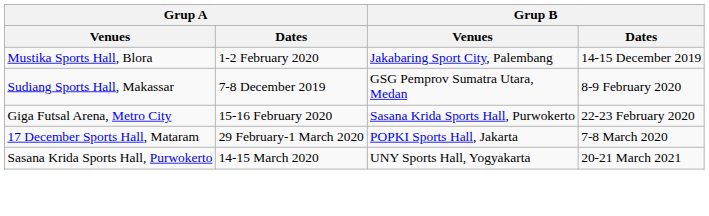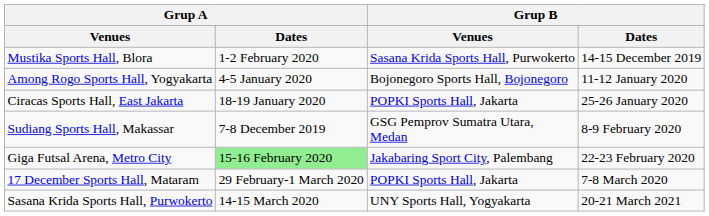Mustika Sports Hall, Blora | Grup B / Venues: Jakabaring Sport City, Palembang -> Sasana Krida Sports Hall, Purwokerto
+ row: Among Rogo Sports Hall, Yogyakarta | 4-5 January 2020 | Bojonegoro Sports Hall, Bojonegoro | 11-12 January 2020
+ row: Ciracas Sports Hall, East Jakarta | 18-19 January 2020 | POPKI Sports Hall, Jakarta | 25-26 January 2020
Giga Futsal Arena, Metro City | Grup A / Dates: no background -> lightgreen background
Giga Futsal Arena, Metro City | Grup B / Venues: Sasana Krida Sports Hall, Purwokerto -> Jakabaring Sport City, Palembang
